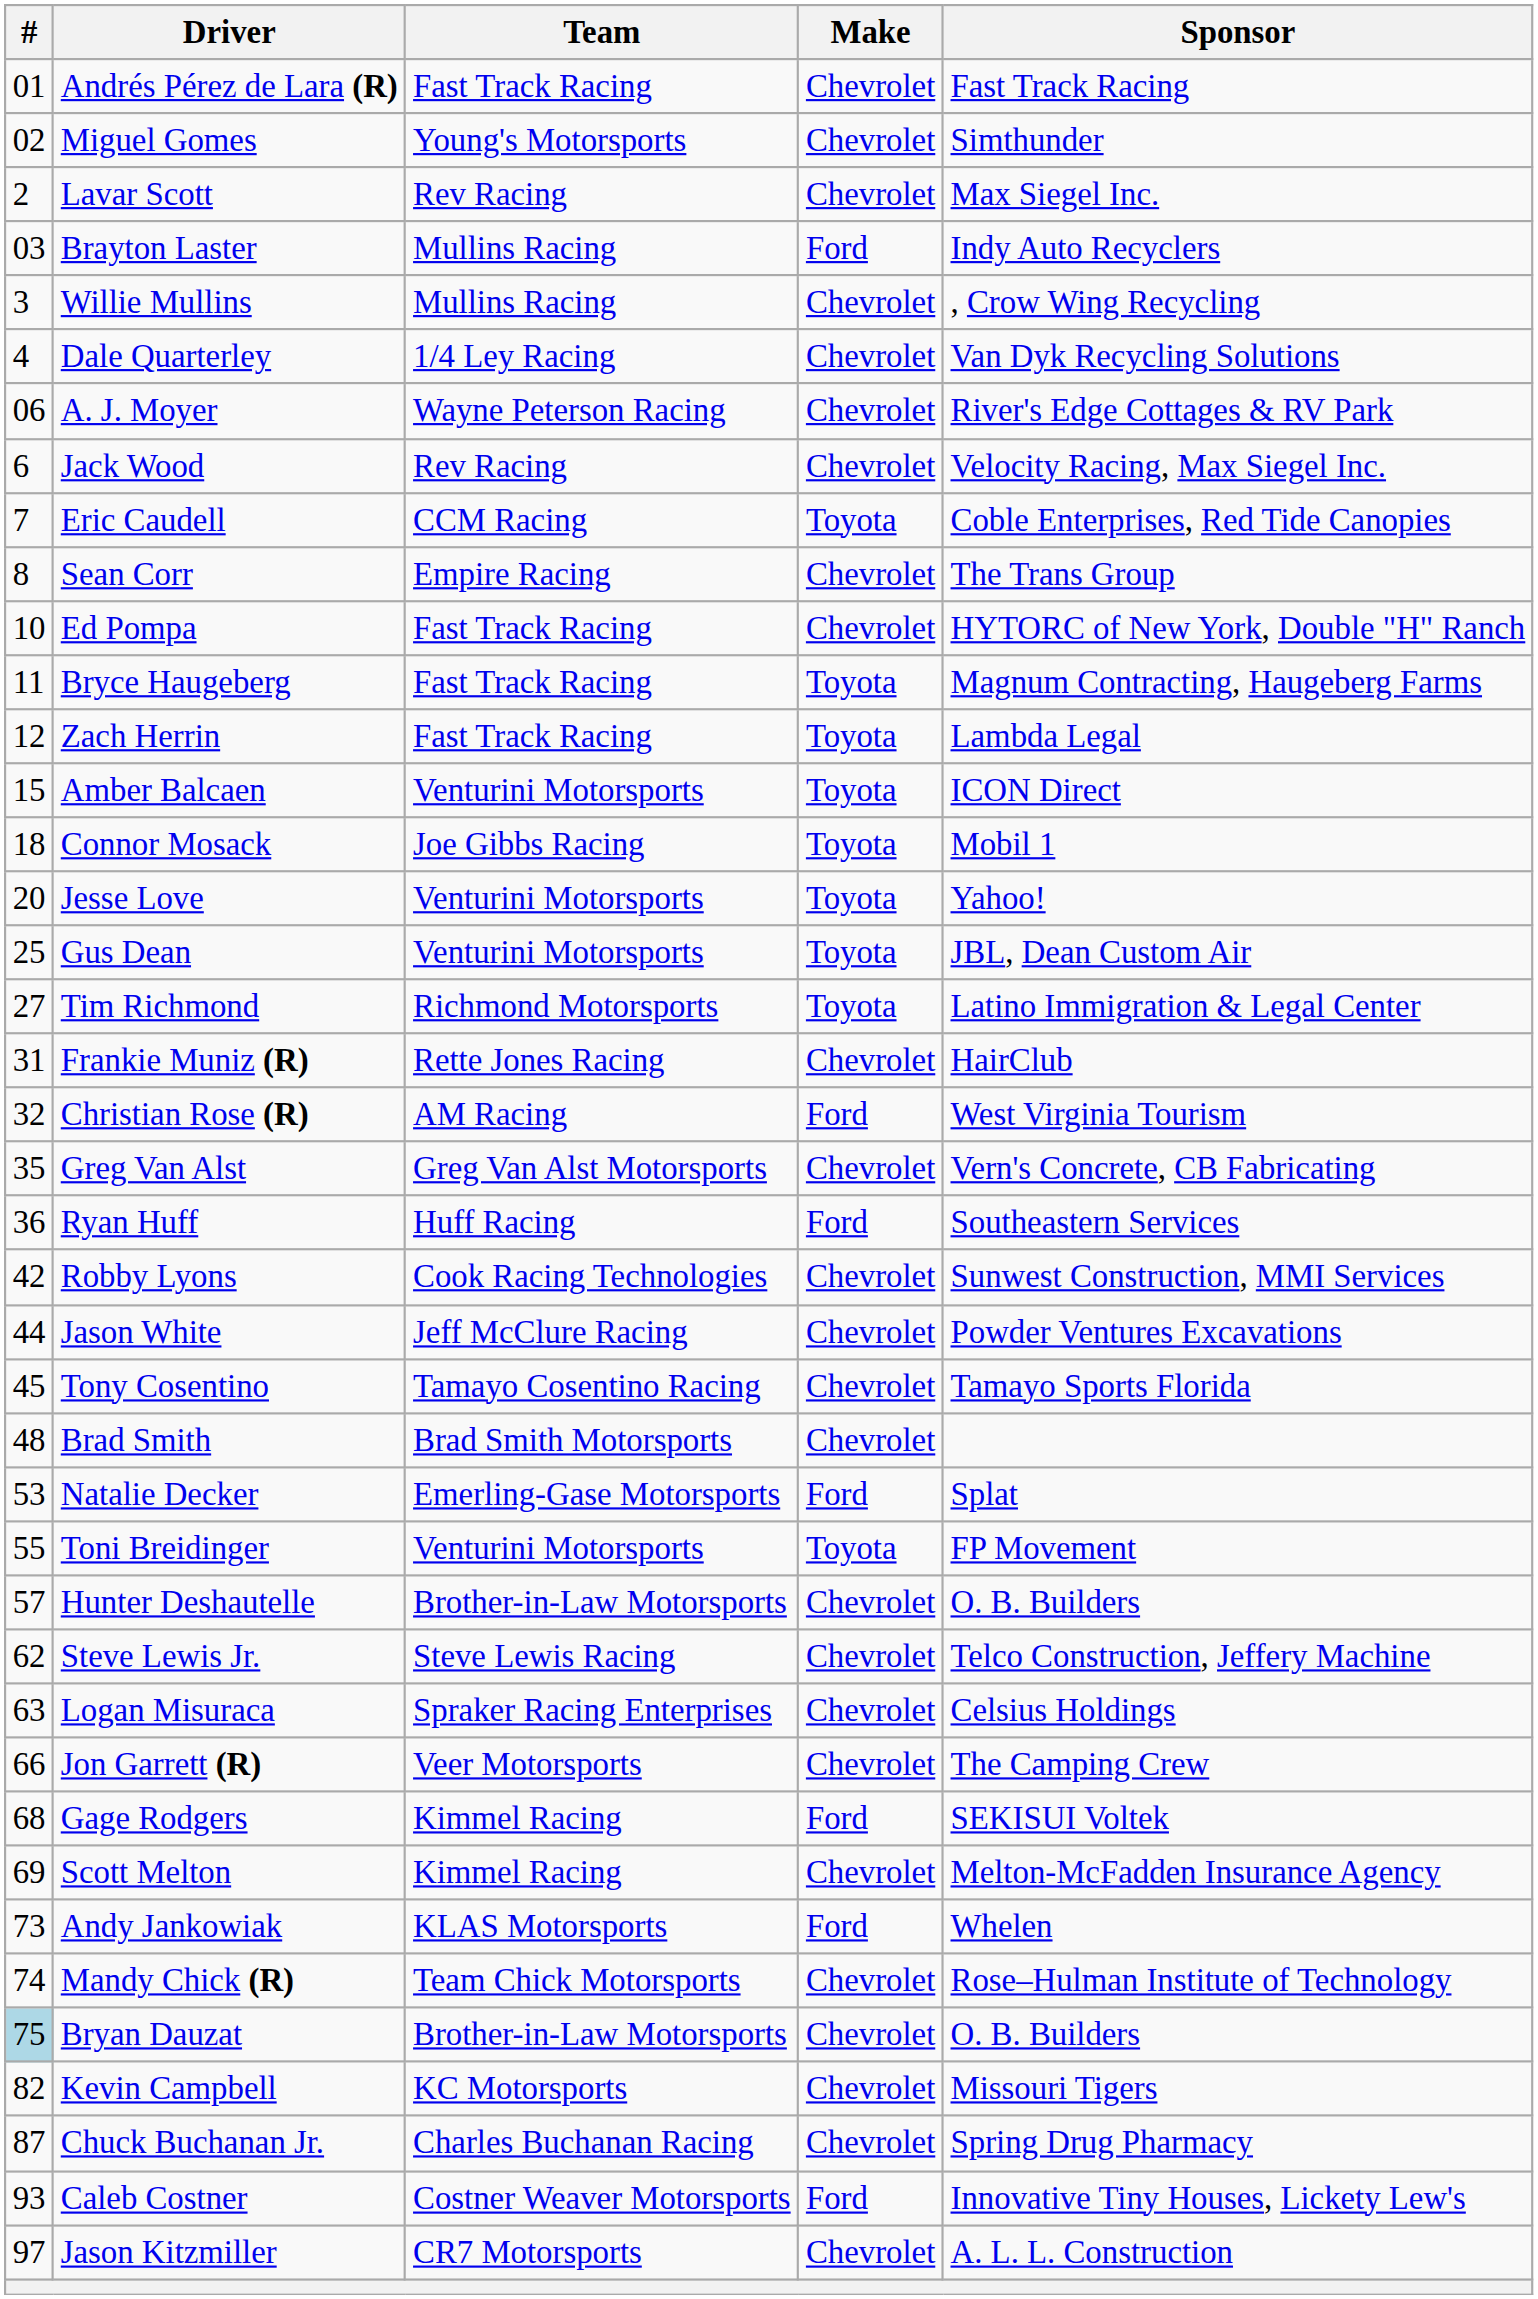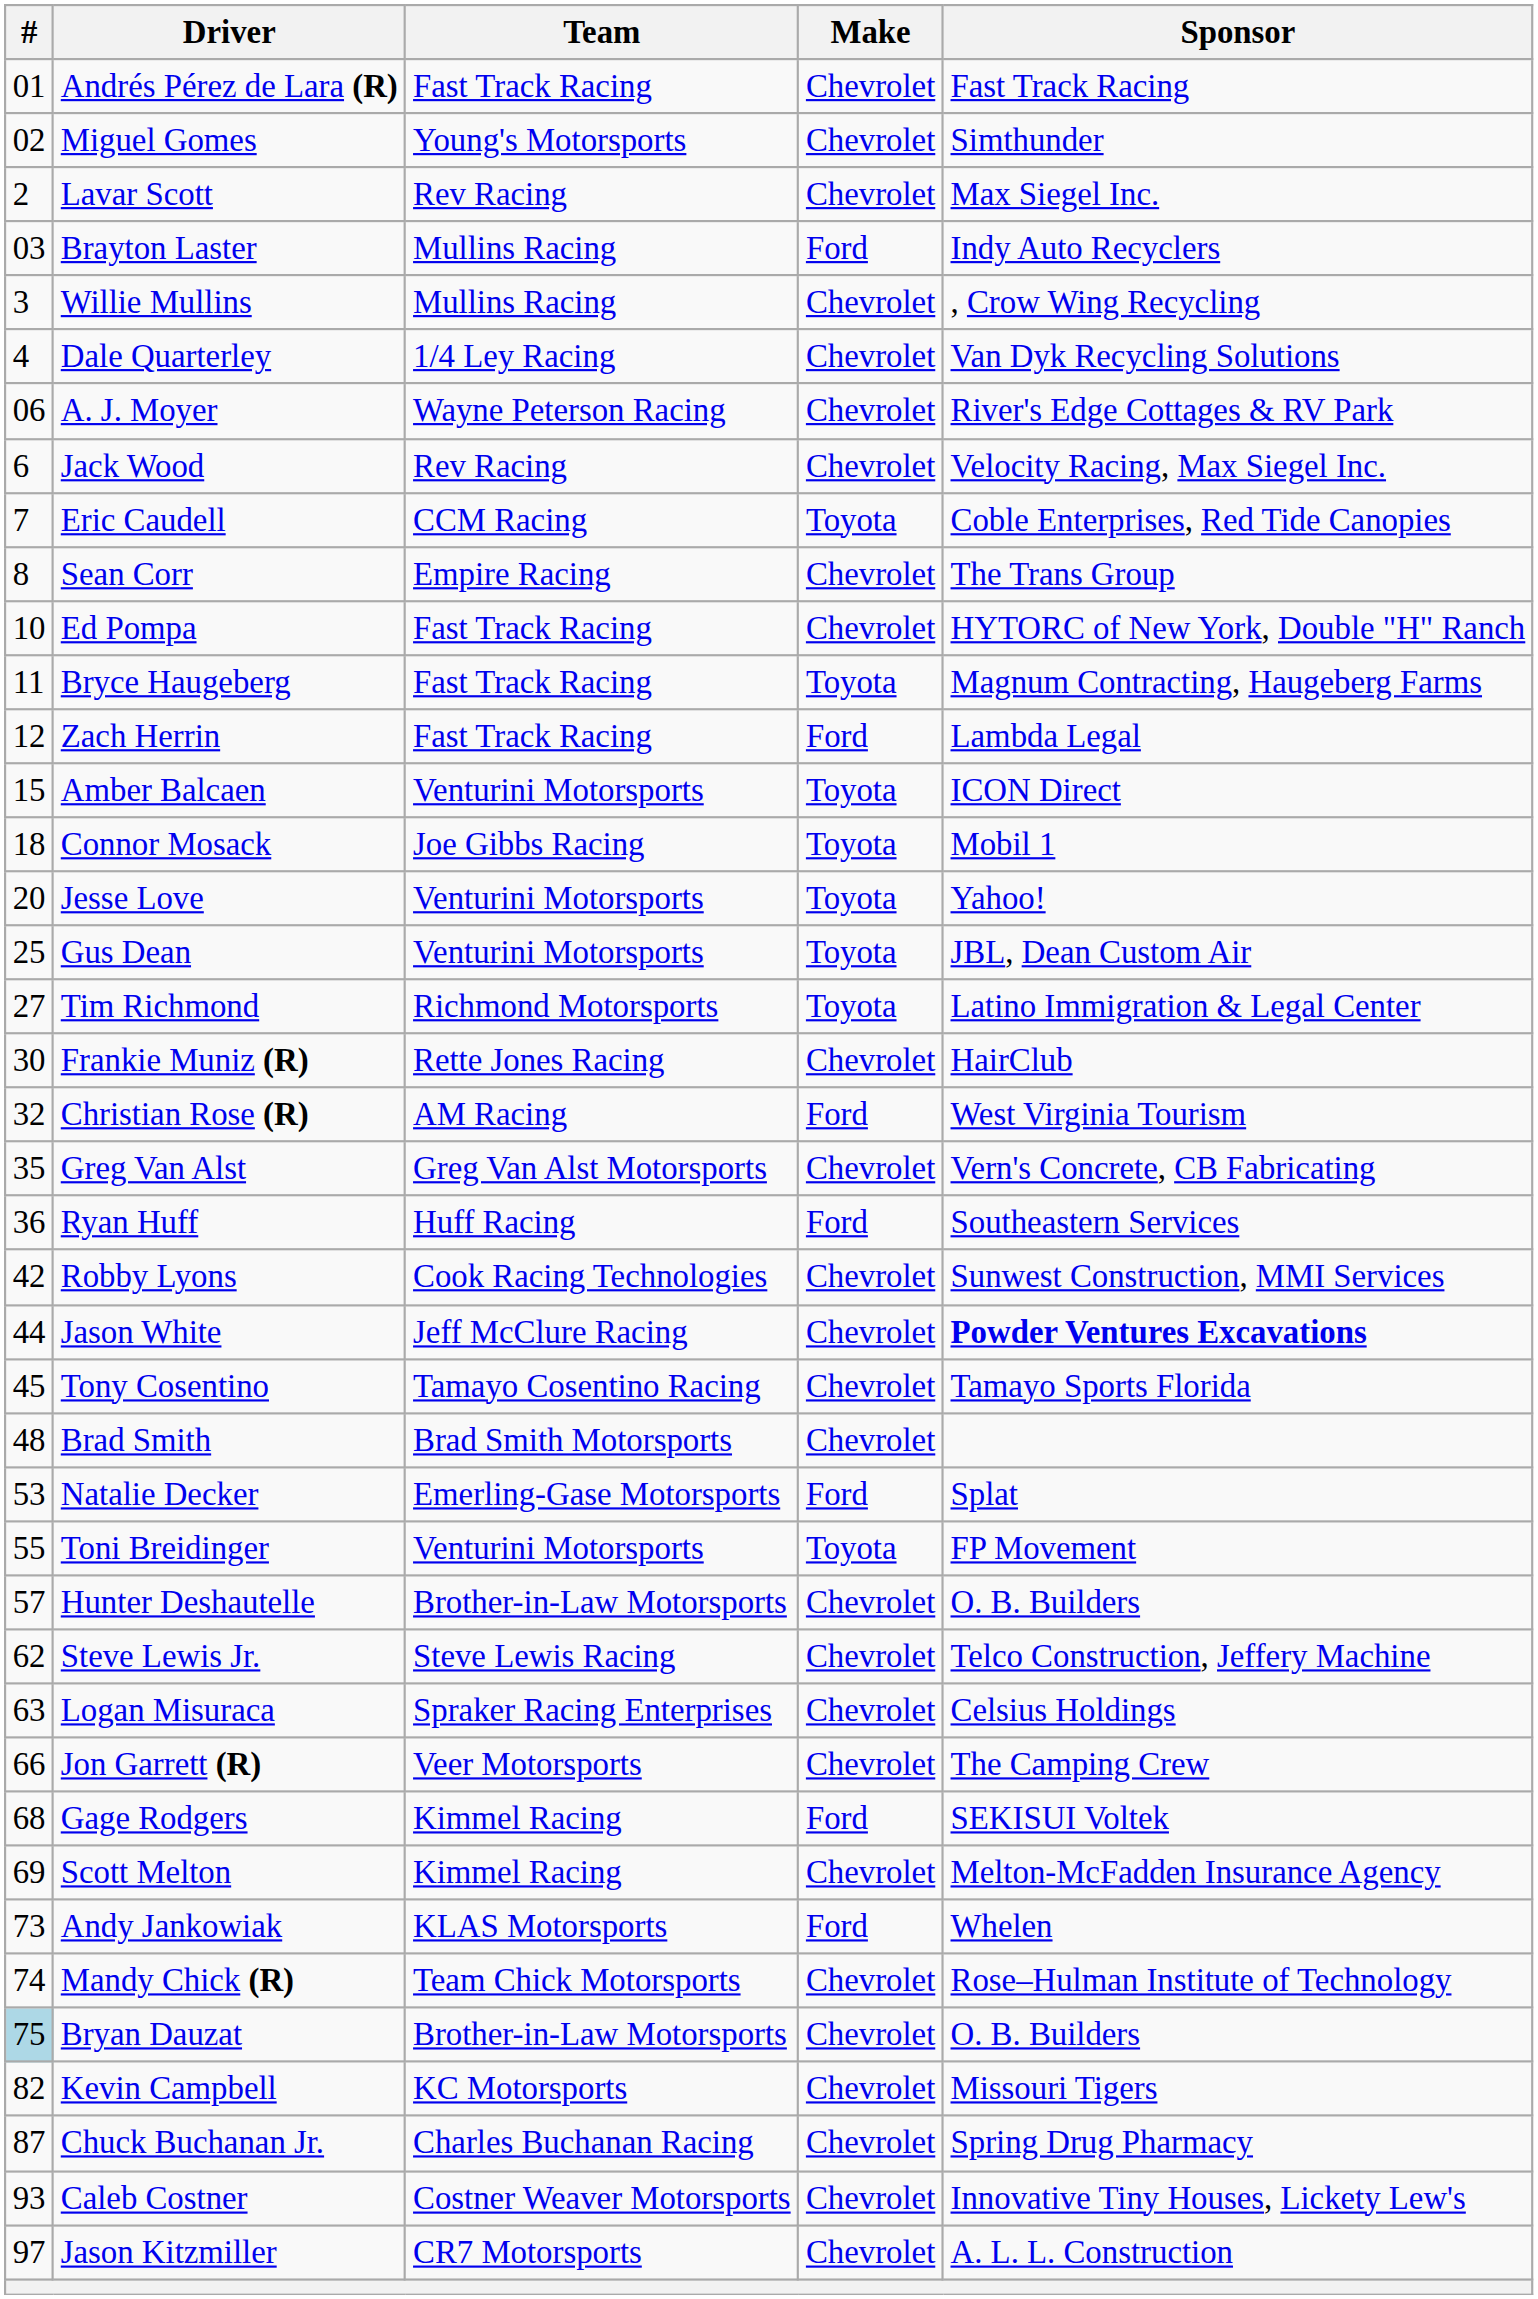Zach Herrin | Make: Toyota -> Ford
Frankie Muniz (R) | #: 31 -> 30
Jason White | Sponsor: normal -> bold
Caleb Costner | Make: Ford -> Chevrolet
